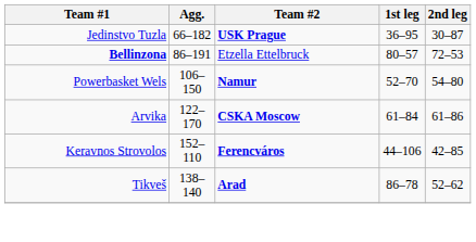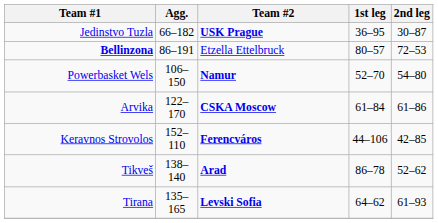+ row: Tirana | 135–165 | Levski Sofia | 64–62 | 61–93
